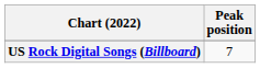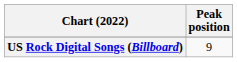US Rock Digital Songs (Billboard) | Peak position: 7 -> 9
